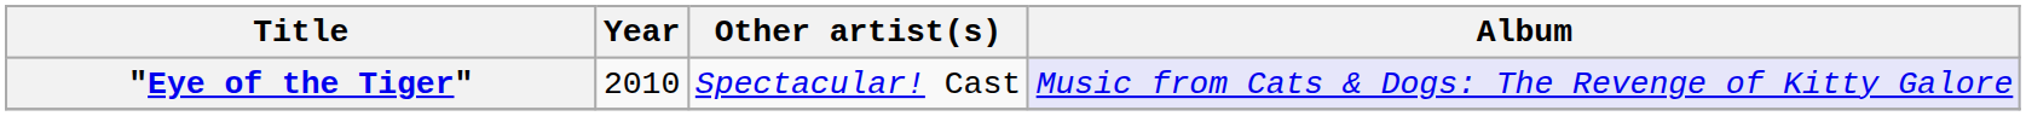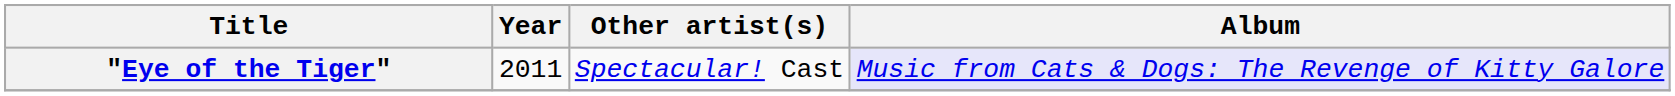"Eye of the Tiger" | Year: 2010 -> 2011
